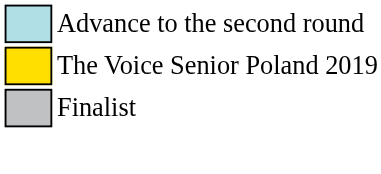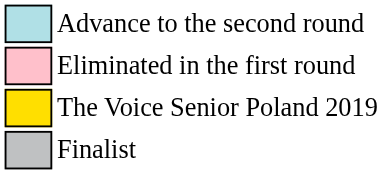+ row: Eliminated in the first round
